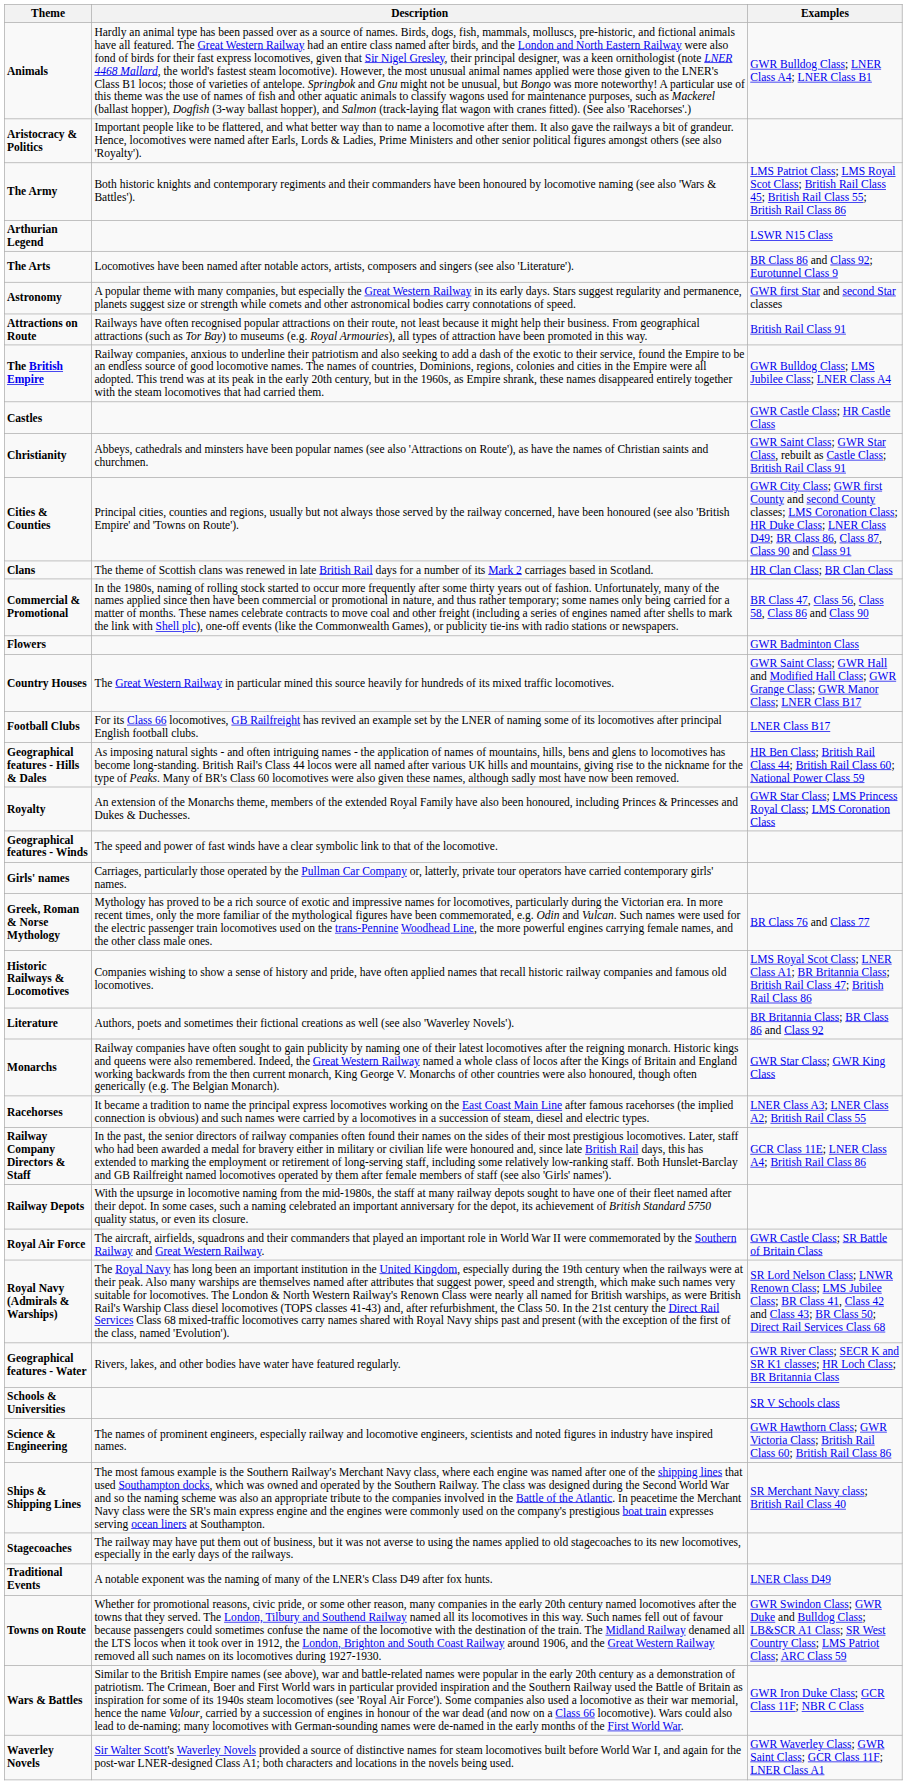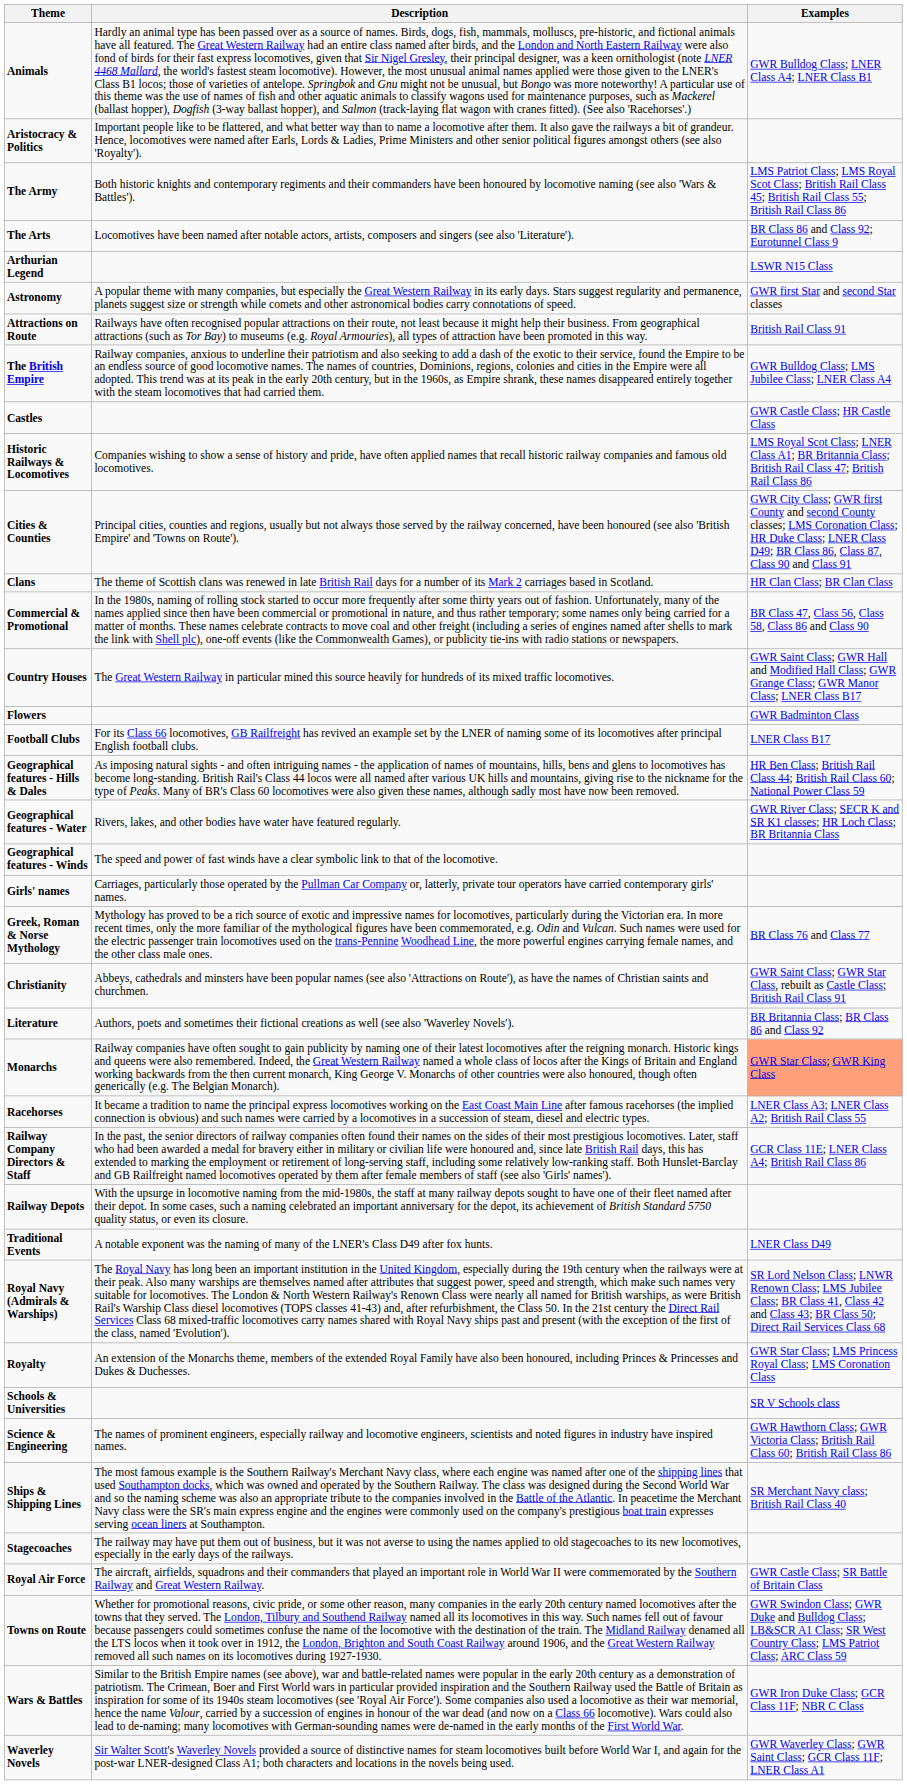rows swapped: Arthurian Legend <-> The Arts
rows swapped: Christianity <-> Historic Railways & Locomotives
rows swapped: Country Houses <-> Flowers
rows swapped: Geographical features - Water <-> Royalty
Monarchs | Examples: no background -> lightsalmon background
rows swapped: Royal Air Force <-> Traditional Events
